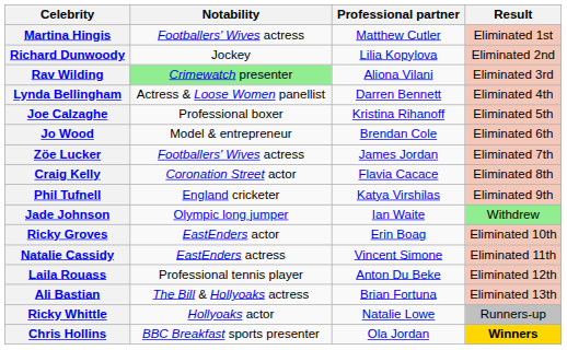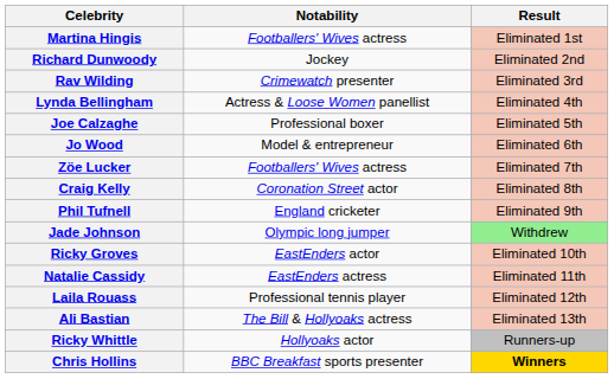- column: Professional partner | Matthew Cutler | Lilia Kopylova | Aliona Vilani | Darren Bennett | Kristina Rihanoff | Brendan Cole | James Jordan | Flavia Cacace | Katya Virshilas | Ian Waite | Erin Boag | Vincent Simone | Anton Du Beke | Brian Fortuna | Natalie Lowe | Ola Jordan
Rav Wilding | Notability: lightgreen background -> no background
